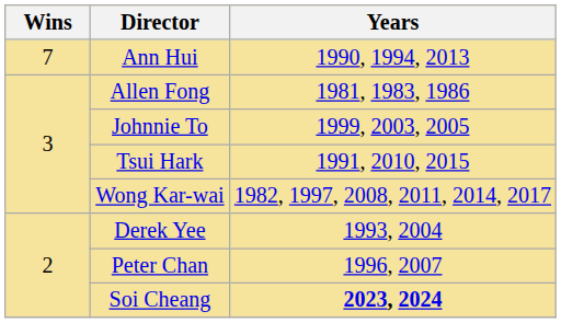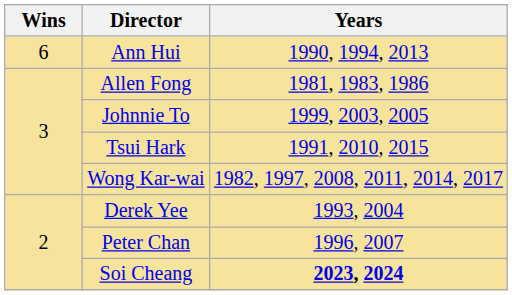Ann Hui | Wins: 7 -> 6
